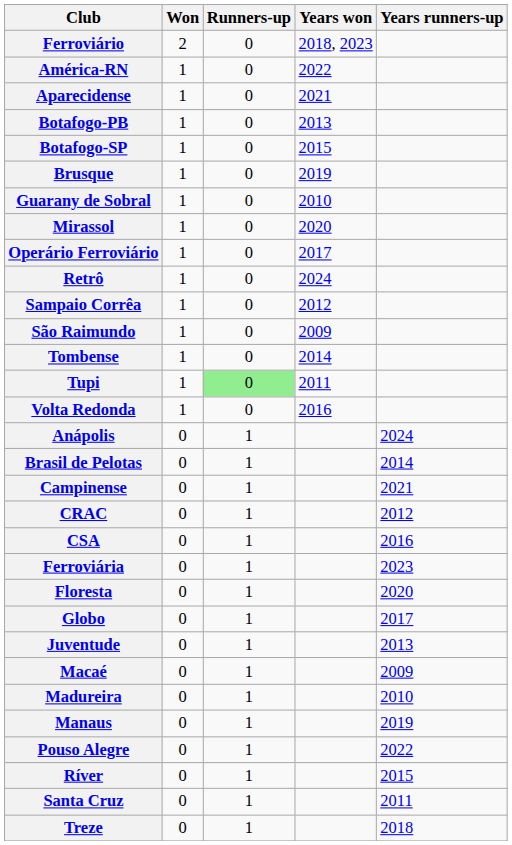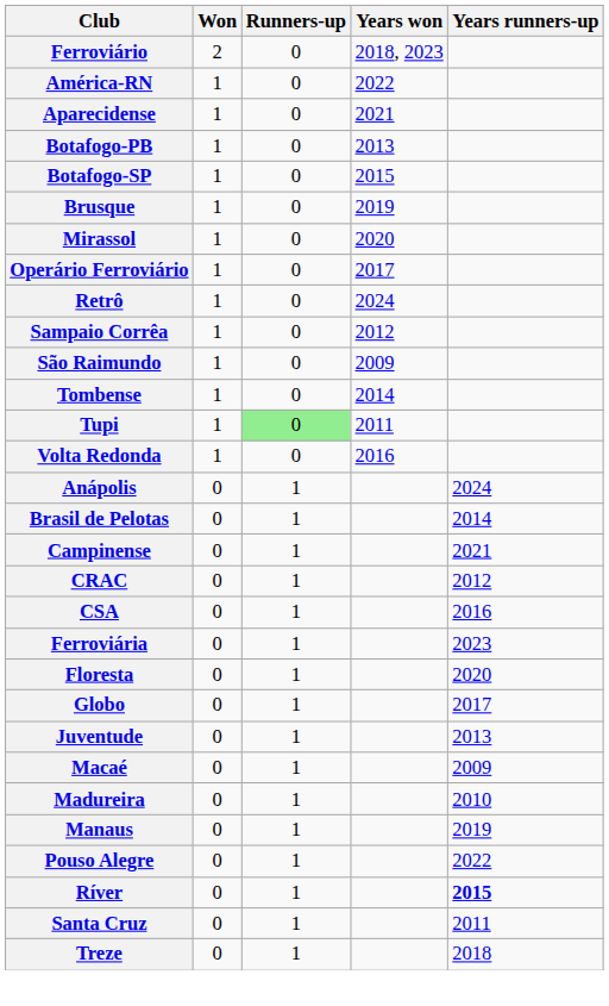- row: Guarany de Sobral | 1 | 0 | 2010
Ríver | Years runners-up: normal -> bold
